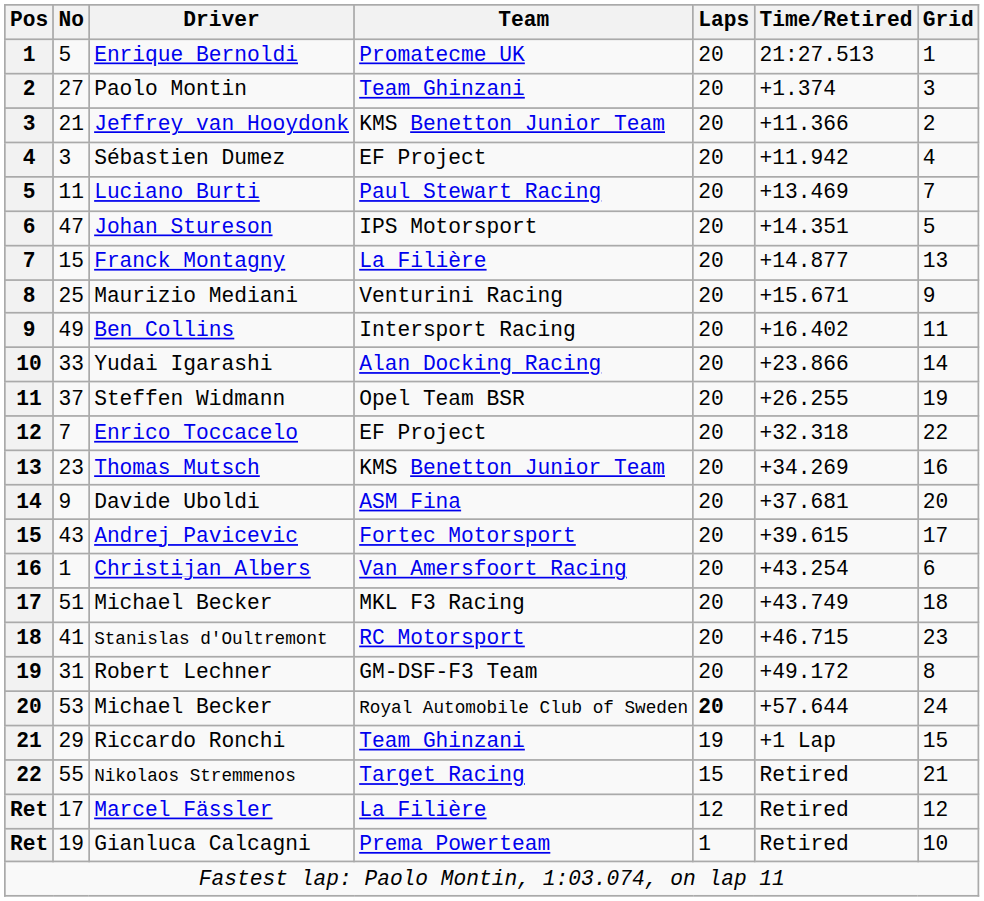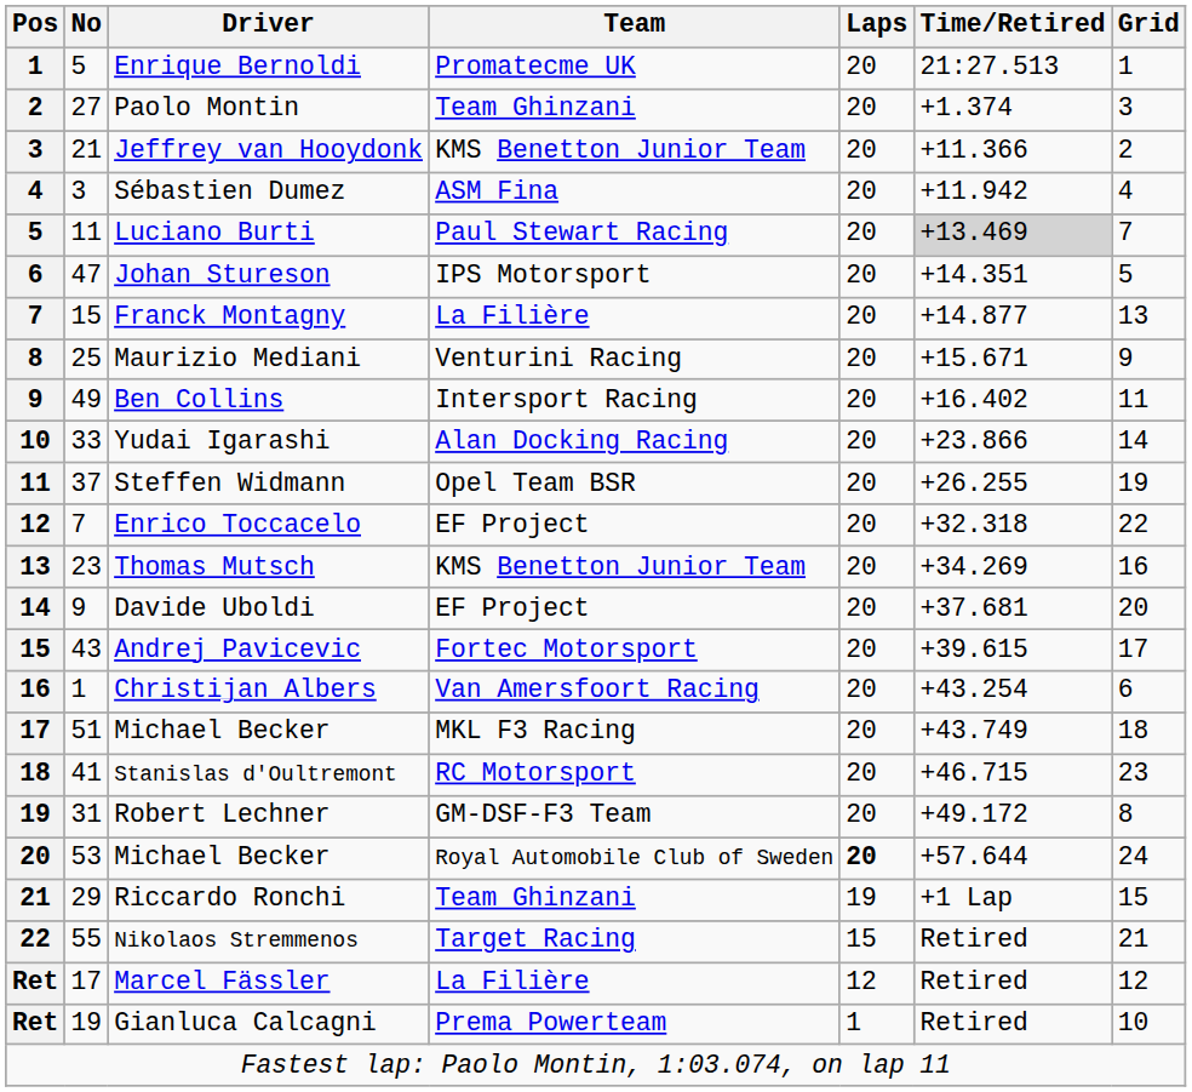Sébastien Dumez | Team: EF Project -> ASM Fina
Luciano Burti | Time/Retired: no background -> lightgrey background
Davide Uboldi | Team: ASM Fina -> EF Project
